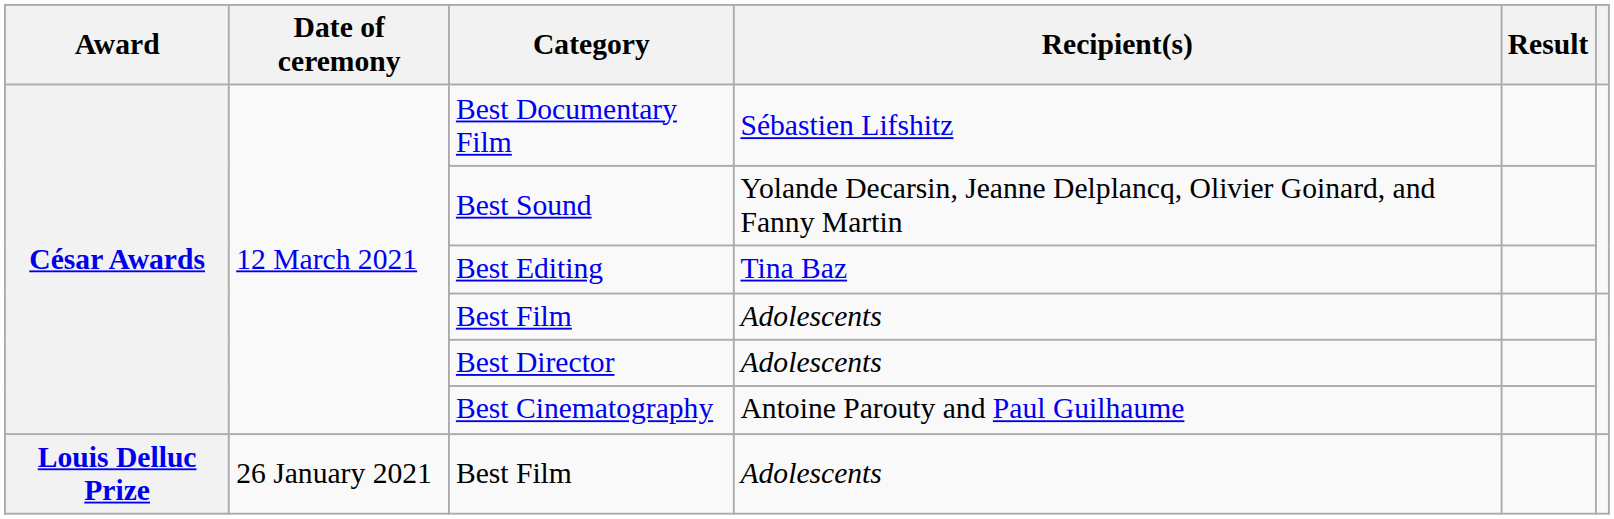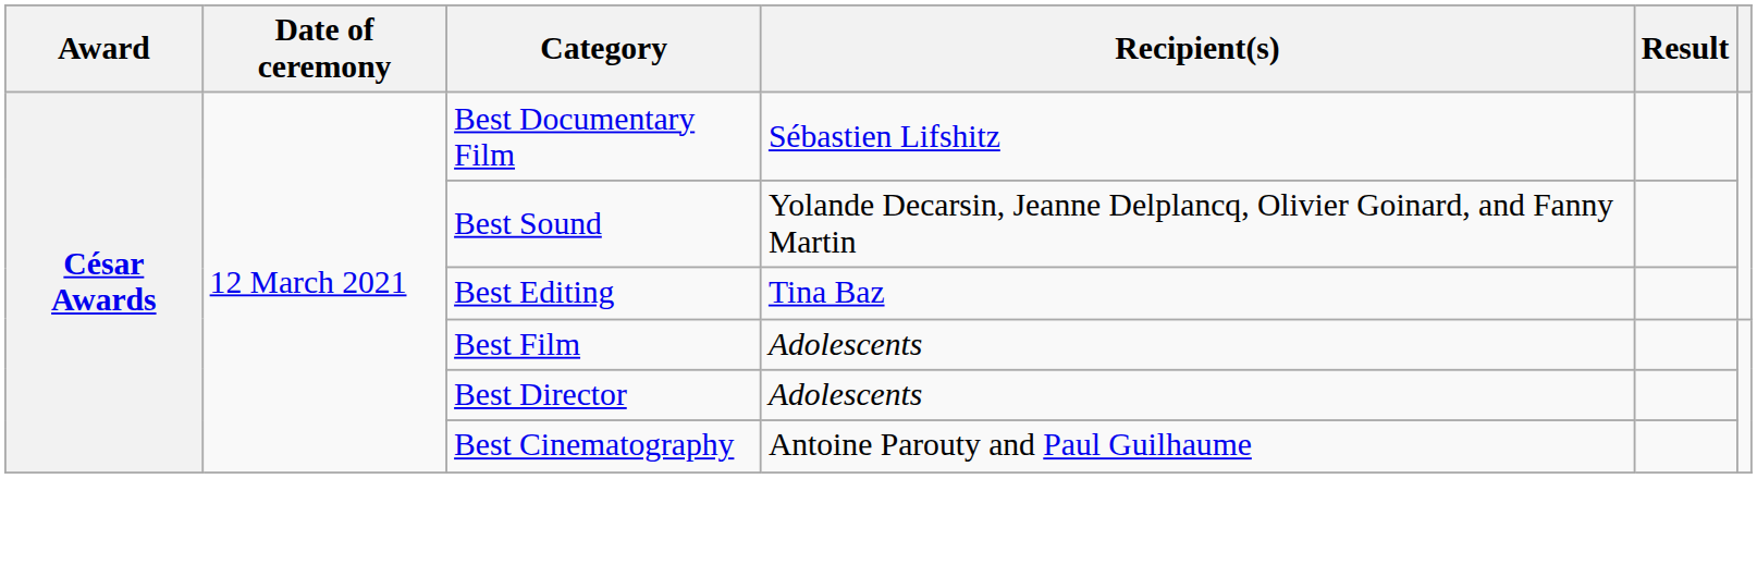- row: Louis Delluc Prize | 26 January 2021 | Best Film | Adolescents
